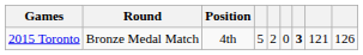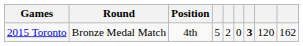2015 Toronto | column 8: 121 -> 120
2015 Toronto | column 9: 126 -> 162
